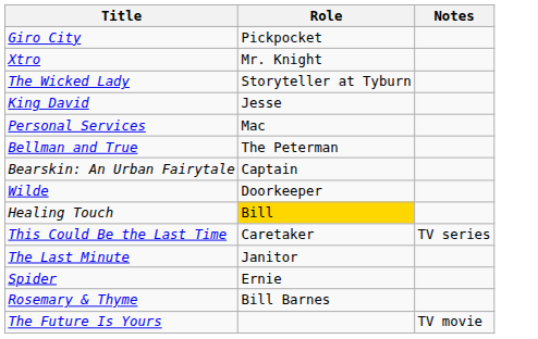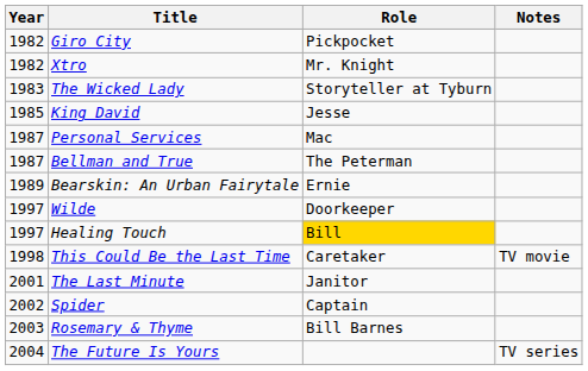+ column: Year | 1982 | 1982 | 1983 | 1985 | 1987 | 1987 | 1989 | 1997 | 1997 | 1998 | 2001 | 2002 | 2003 | 2004
Bearskin: An Urban Fairytale | Role: Captain -> Ernie
This Could Be the Last Time | Notes: TV series -> TV movie
Spider | Role: Ernie -> Captain
The Future Is Yours | Notes: TV movie -> TV series
